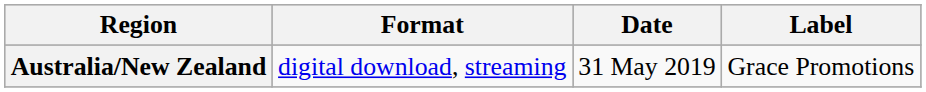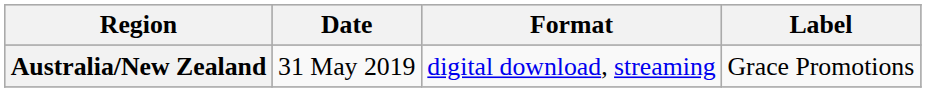columns swapped: Date <-> Format
